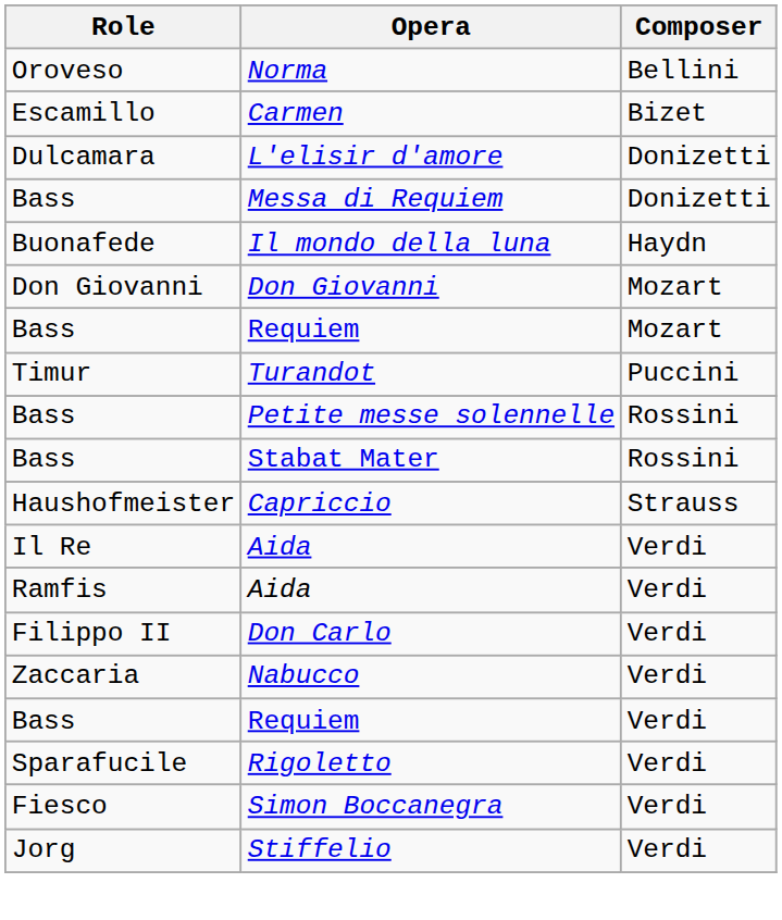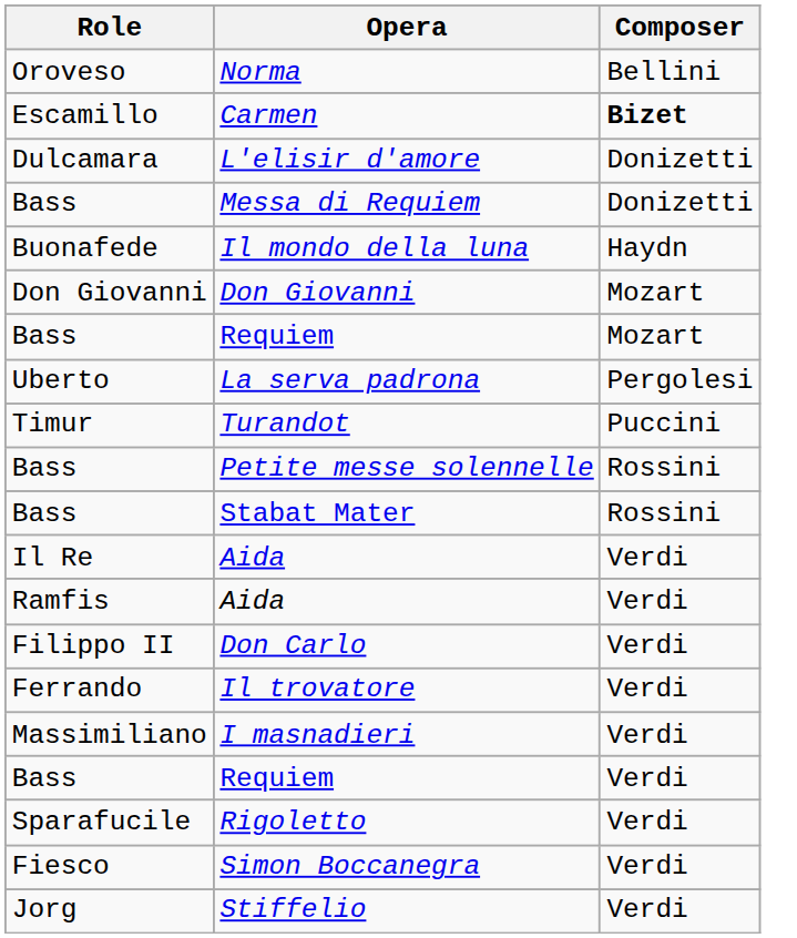Carmen | Composer: normal -> bold
+ row: Uberto | La serva padrona | Pergolesi
- row: Haushofmeister | Capriccio | Strauss
+ row: Ferrando | Il trovatore | Verdi
+ row: Massimiliano | I masnadieri | Verdi
- row: Zaccaria | Nabucco | Verdi
